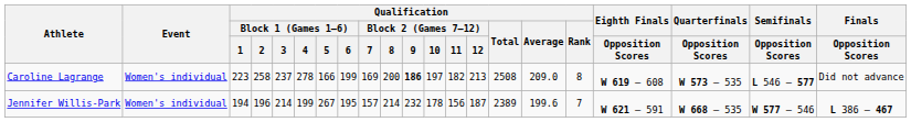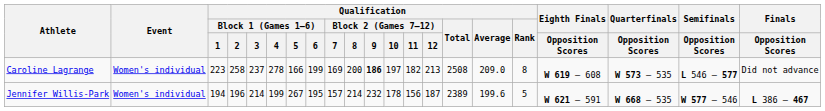Jennifer Willis-Park | Qualification / Rank: 7 -> 5
